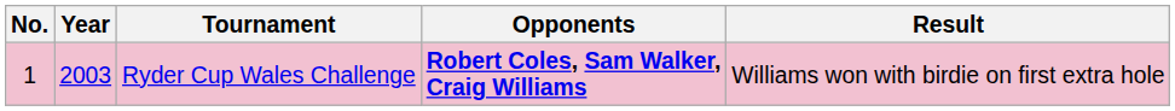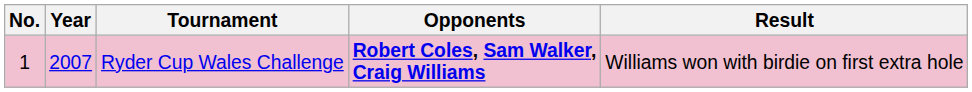Ryder Cup Wales Challenge | Year: 2003 -> 2007
